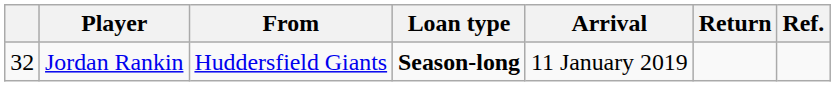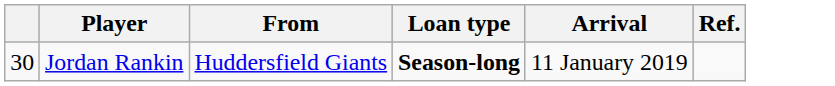- column: Return
Jordan Rankin | column 1: 32 -> 30
